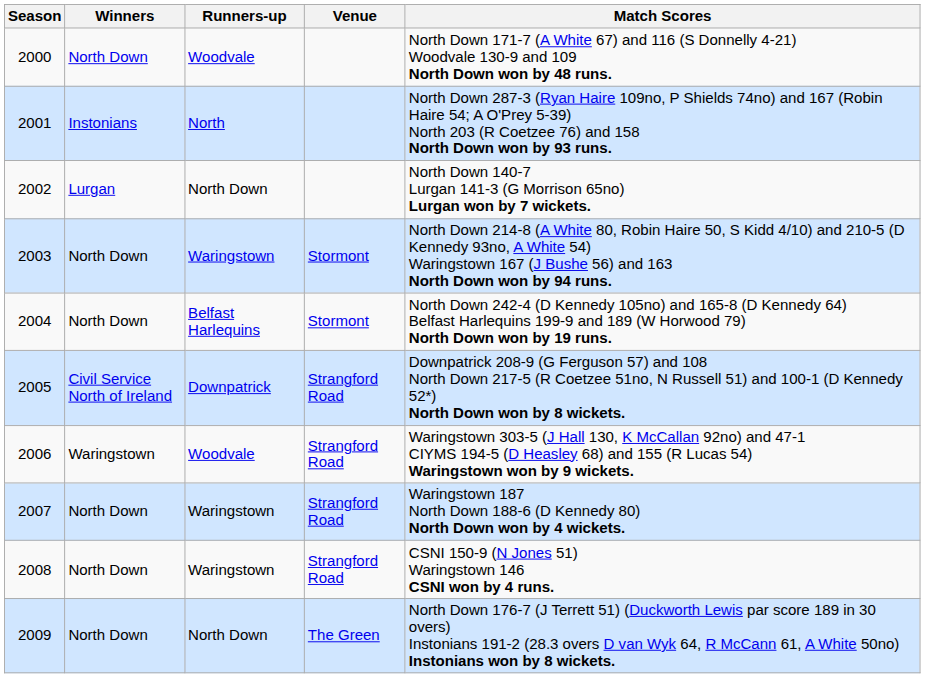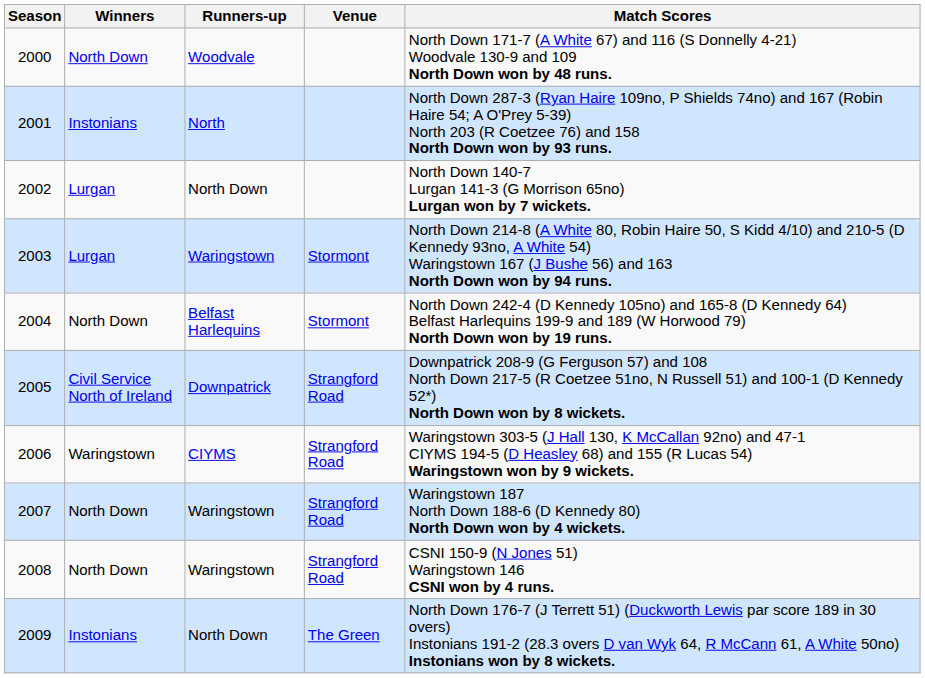2003 | Winners: North Down -> Lurgan
2006 | Runners-up: Woodvale -> CIYMS
2009 | Winners: North Down -> Instonians
